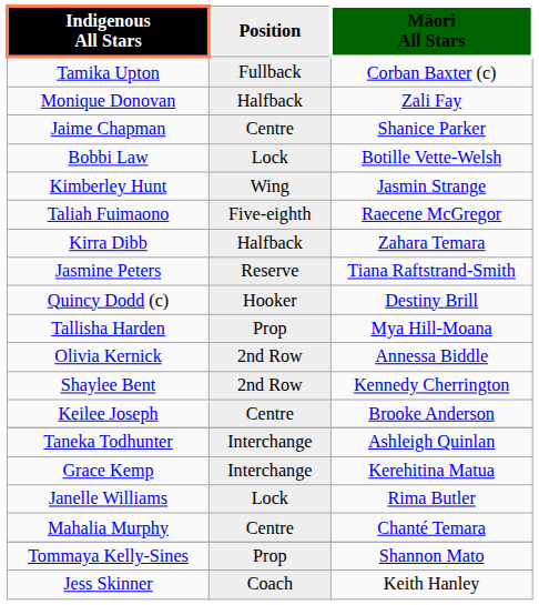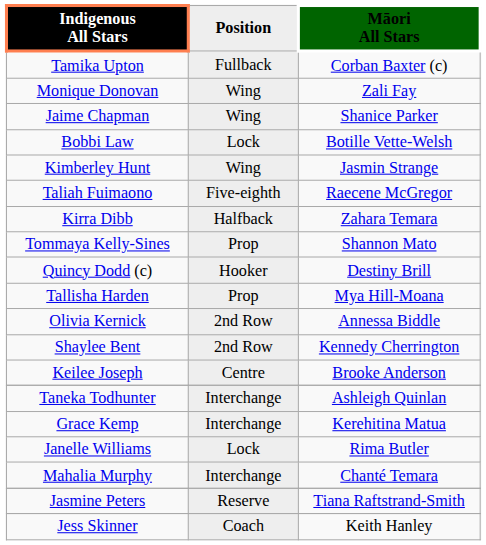Monique Donovan | Position: Halfback -> Wing
Jaime Chapman | Position: Centre -> Wing
rows swapped: Tommaya Kelly-Sines <-> Jasmine Peters
Mahalia Murphy | Position: Centre -> Interchange
